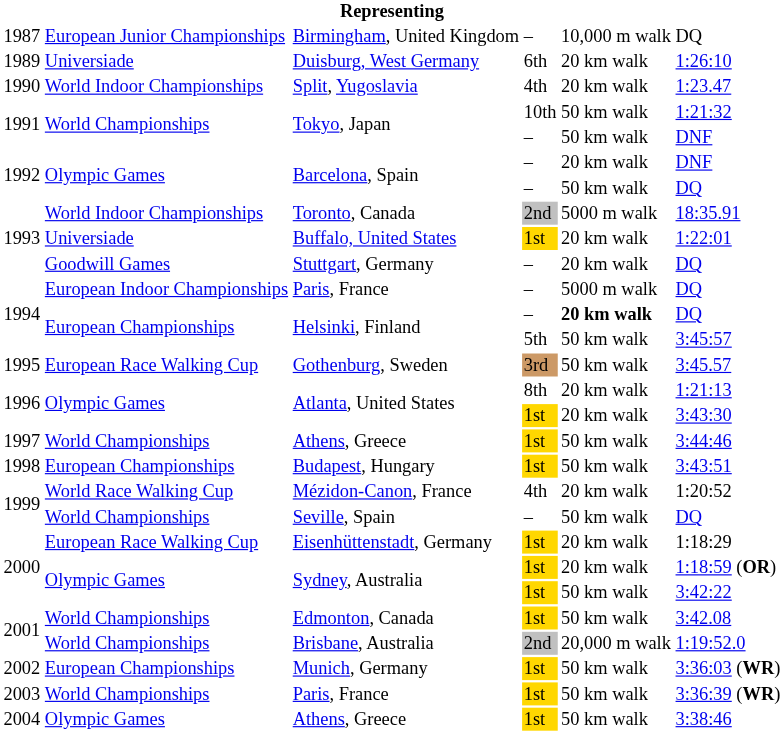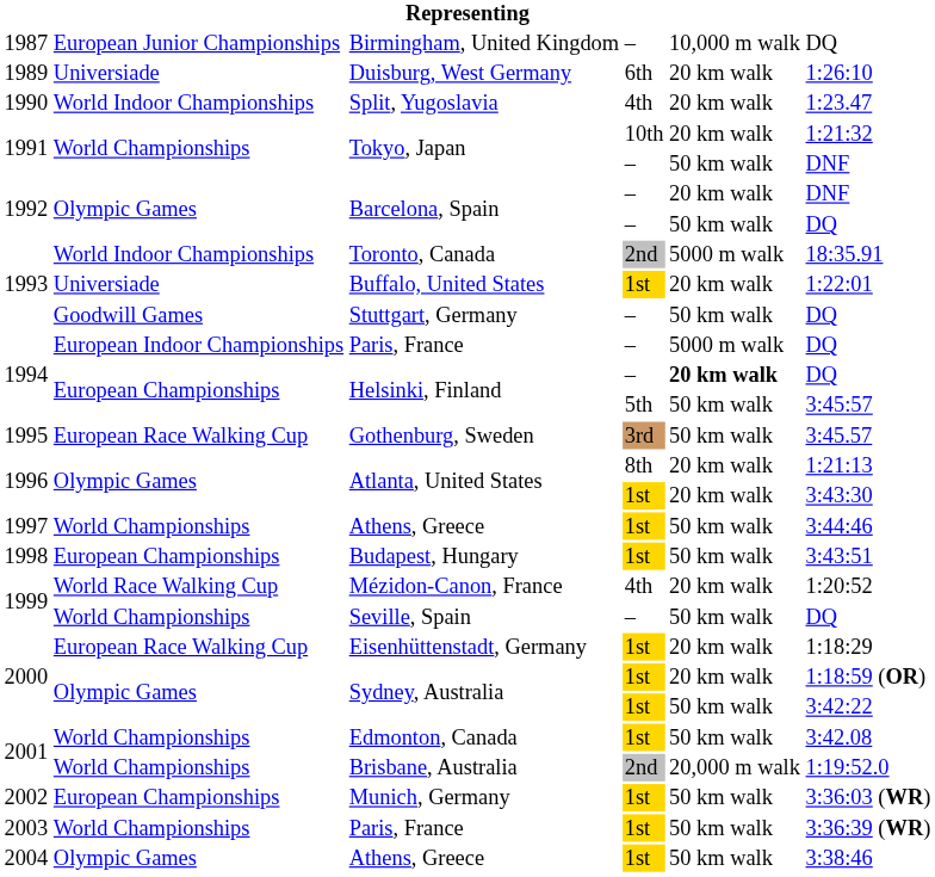Tokyo, Japan / 10th | column 5: 50 km walk -> 20 km walk
Stuttgart, Germany | column 5: 20 km walk -> 50 km walk
